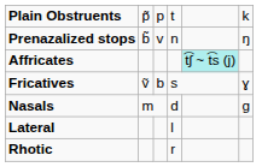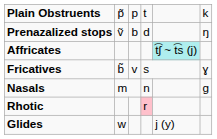Prenazalized stops | column 2: b̃ -> ṽ
Prenazalized stops | column 3: v -> b
Prenazalized stops | column 4: n -> d
Fricatives | column 2: ṽ -> b̃
Fricatives | column 3: b -> v
Nasals | column 4: d -> n
- row: Lateral | l
Rhotic | column 4: no background -> pink background
+ row: Glides | w | j (y)
